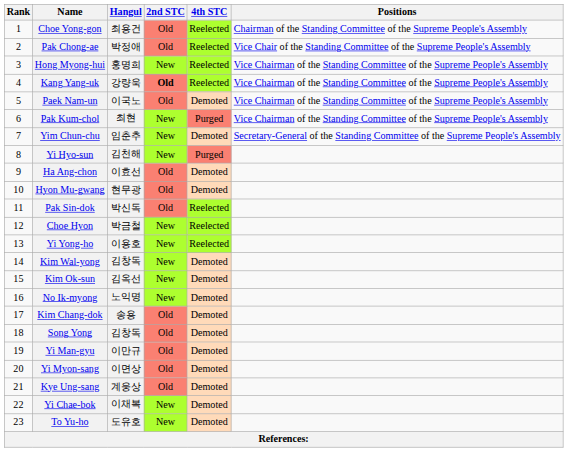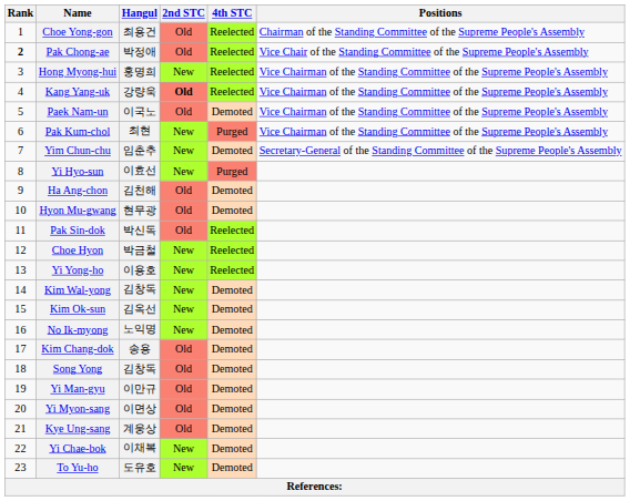Pak Chong-ae | Rank: normal -> bold
Yi Hyo-sun | Hangul: 김천해 -> 이효선
Ha Ang-chon | Hangul: 이효선 -> 김천해
